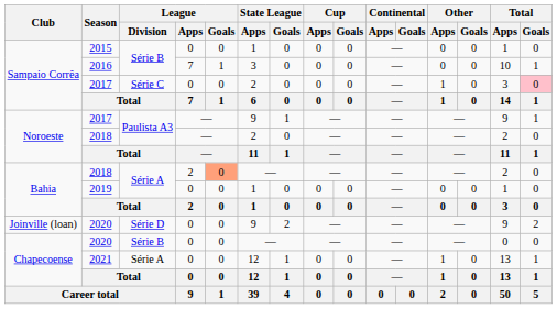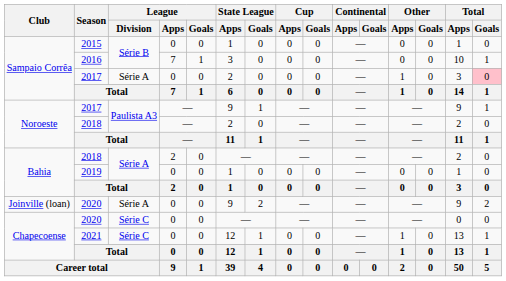Sampaio Corrêa / 2017 | League / Division: Série C -> Série A
Bahia / 2018 | League / Goals: lightsalmon background -> no background
Joinville (loan) / 2020 | League / Division: Série D -> Série A
Chapecoense / 2020 | League / Division: Série B -> Série C
2021 | League / Division: Série A -> Série C
